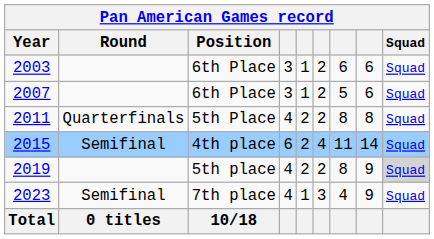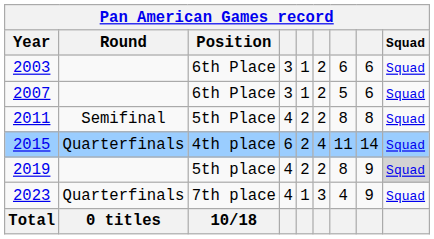2011 | Round: Quarterfinals -> Semifinal
2015 | Round: Semifinal -> Quarterfinals
2023 | Round: Semifinal -> Quarterfinals
